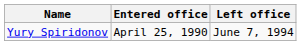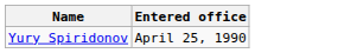- column: Left office | June 7, 1994
